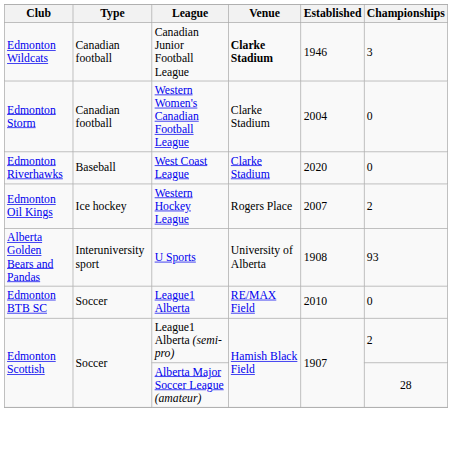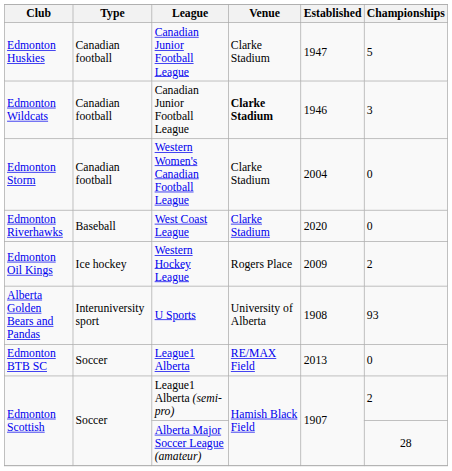+ row: Edmonton Huskies | Canadian football | Canadian Junior Football League | Clarke Stadium | 1947 | 5
Edmonton Oil Kings | Established: 2007 -> 2009
Edmonton BTB SC | Established: 2010 -> 2013
